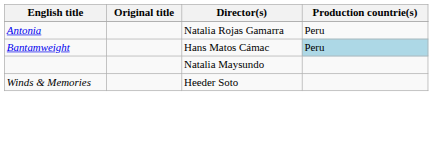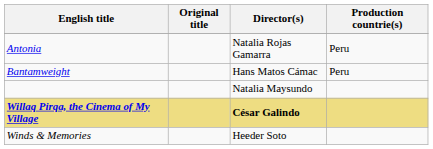Bantamweight | Production countrie(s): lightblue background -> no background
+ row: Willaq Pirqa, the Cinema of My Village | César Galindo
